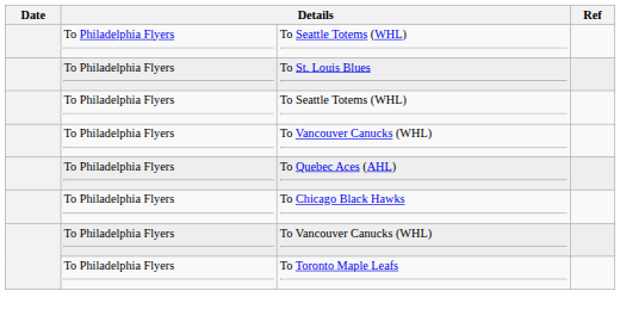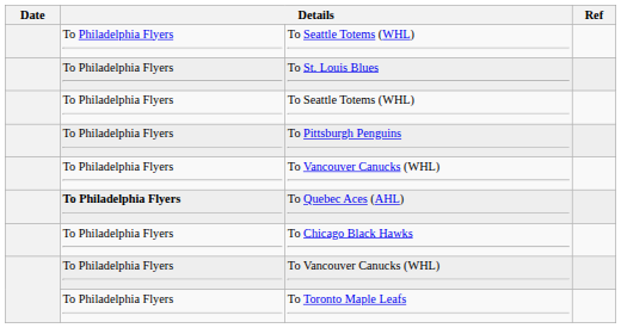+ row: To Philadelphia Flyers | To Pittsburgh Penguins
To Quebec Aces (AHL) | column 2: normal -> bold
